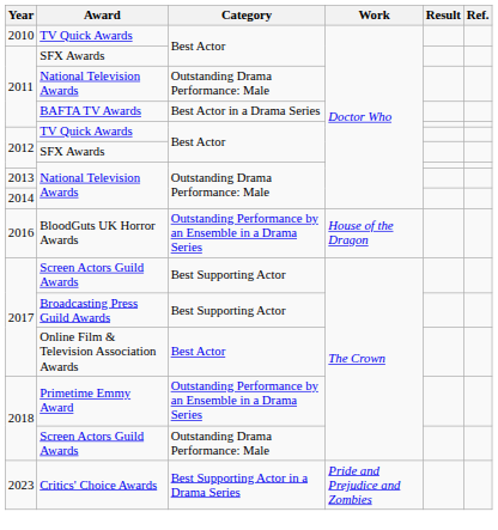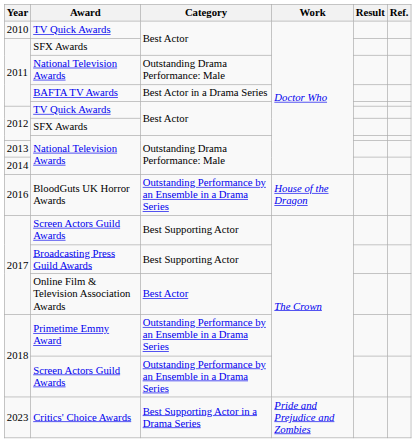2018 / Screen Actors Guild Awards | Category: Outstanding Drama Performance: Male -> Outstanding Performance by an Ensemble in a Drama Series
